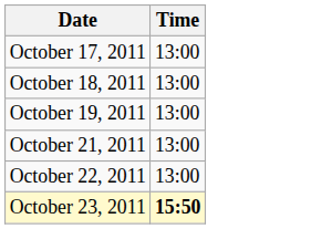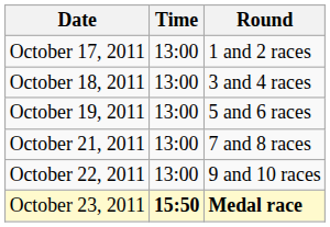+ column: Round | 1 and 2 races | 3 and 4 races | 5 and 6 races | 7 and 8 races | 9 and 10 races | Medal race
